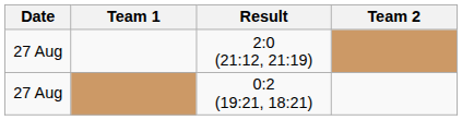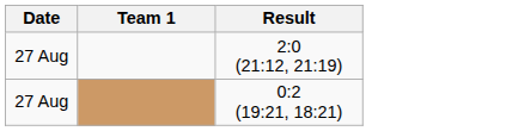- column: Team 2
